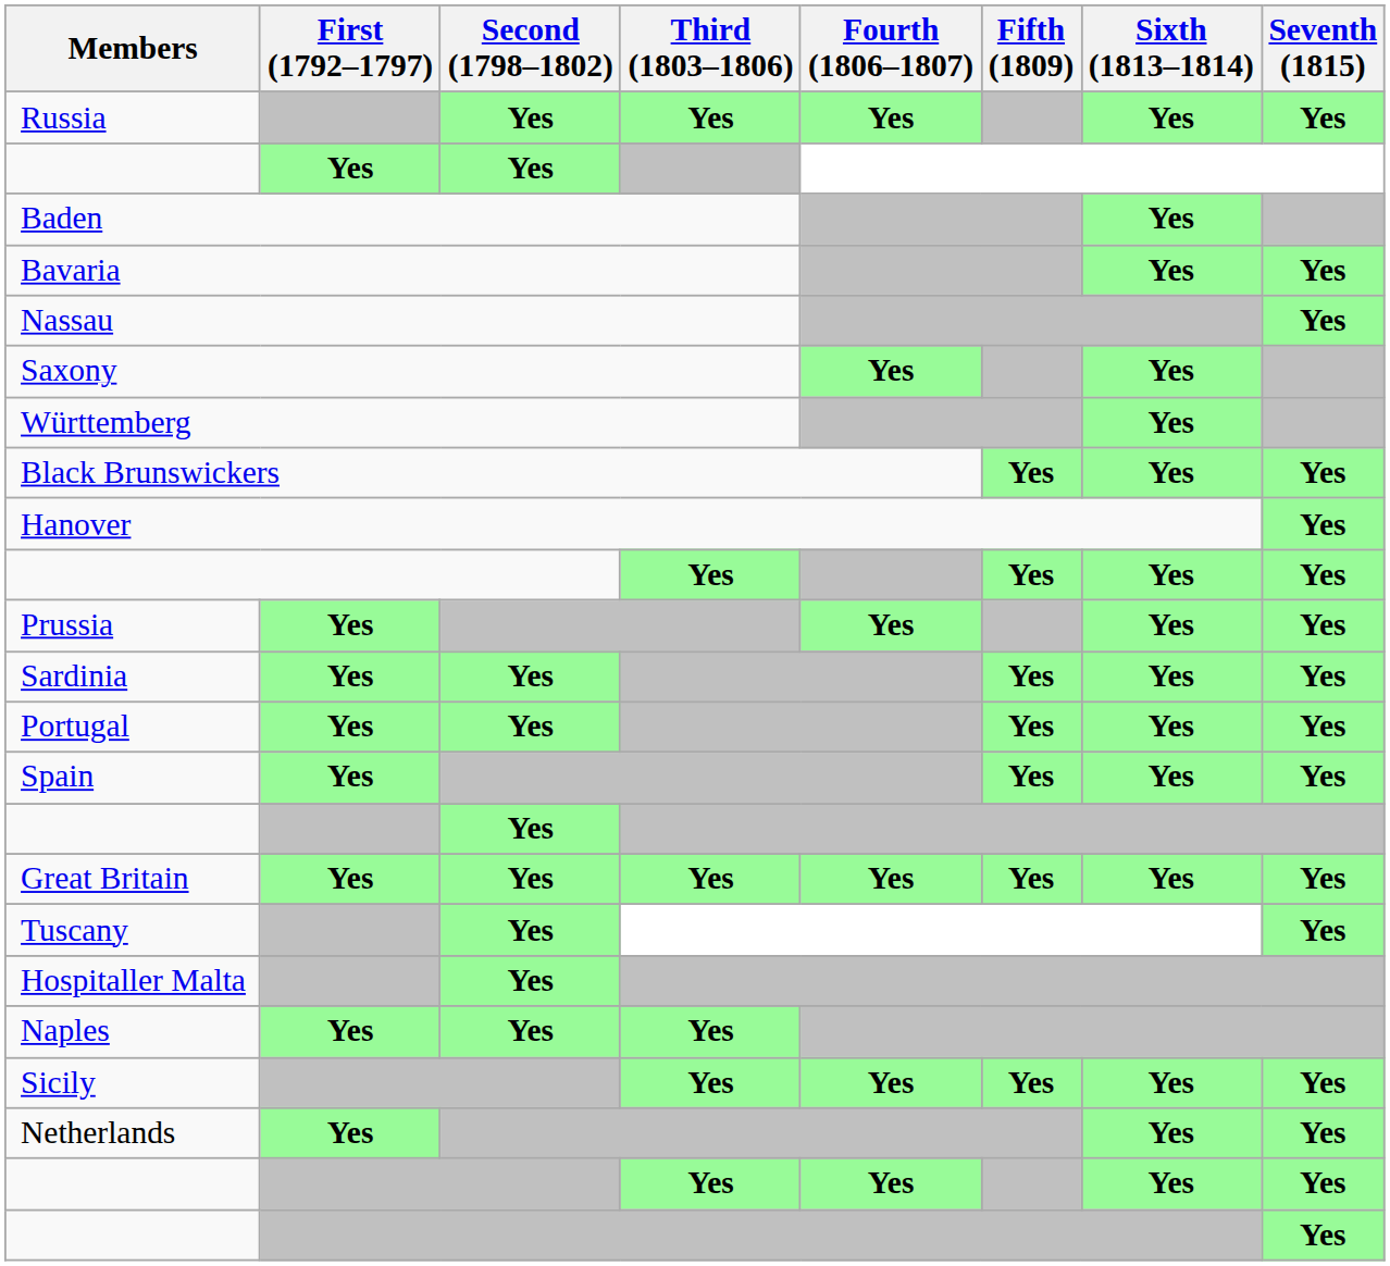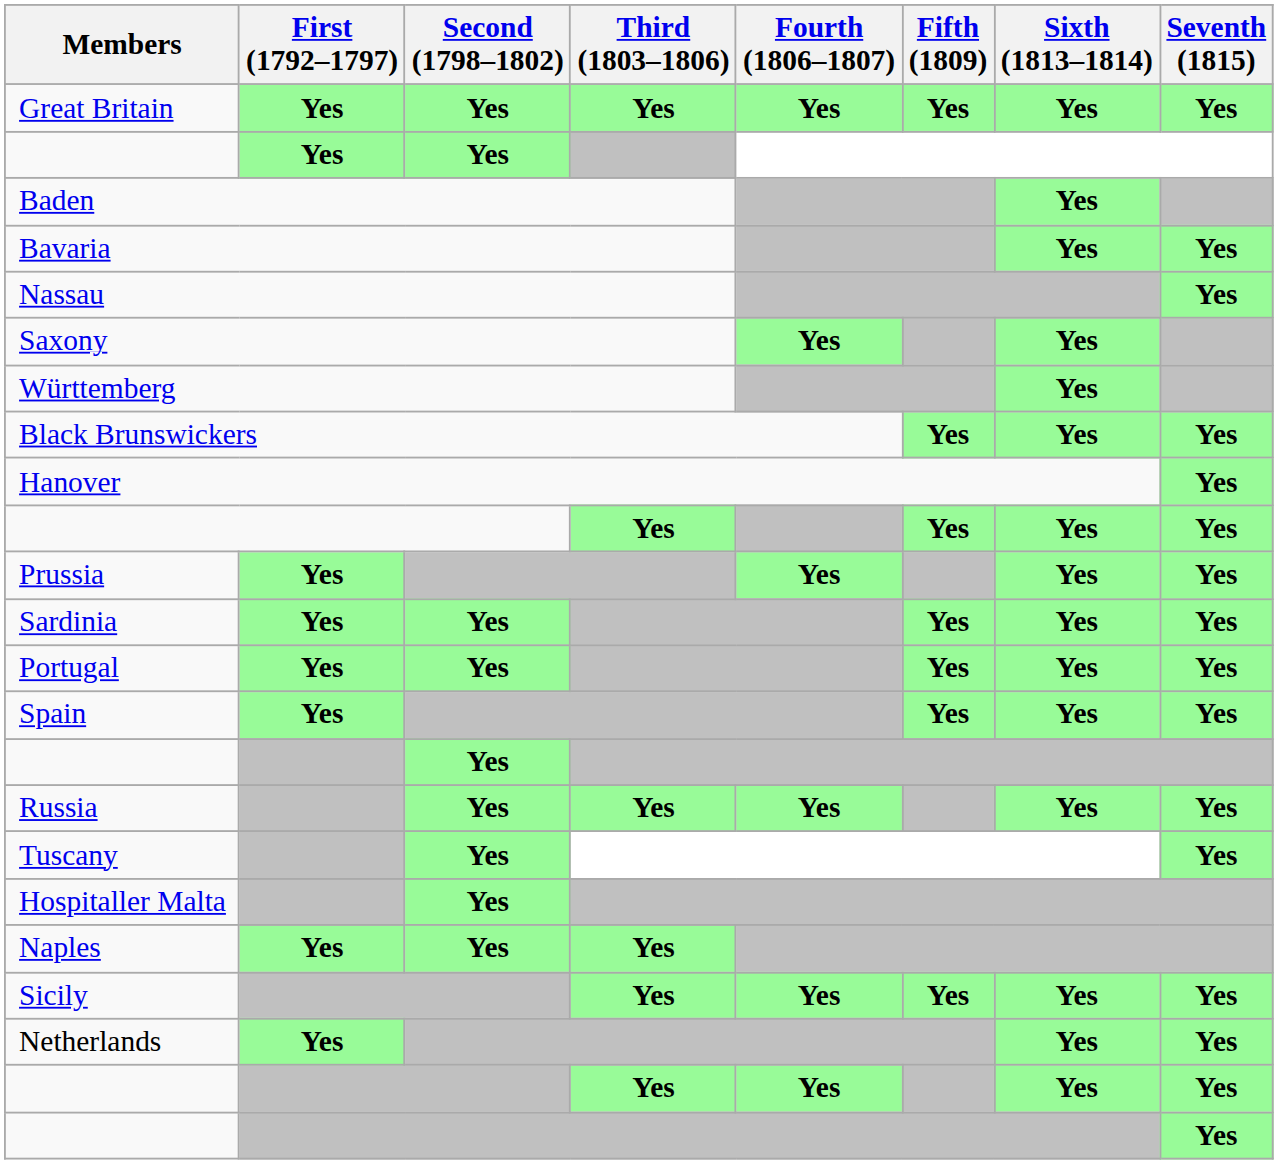rows swapped: Great Britain <-> Russia
